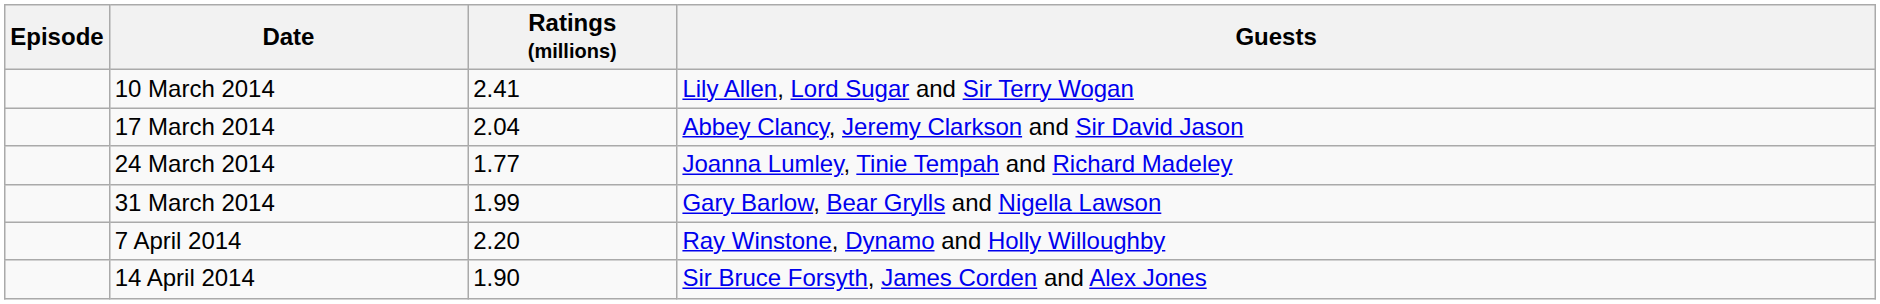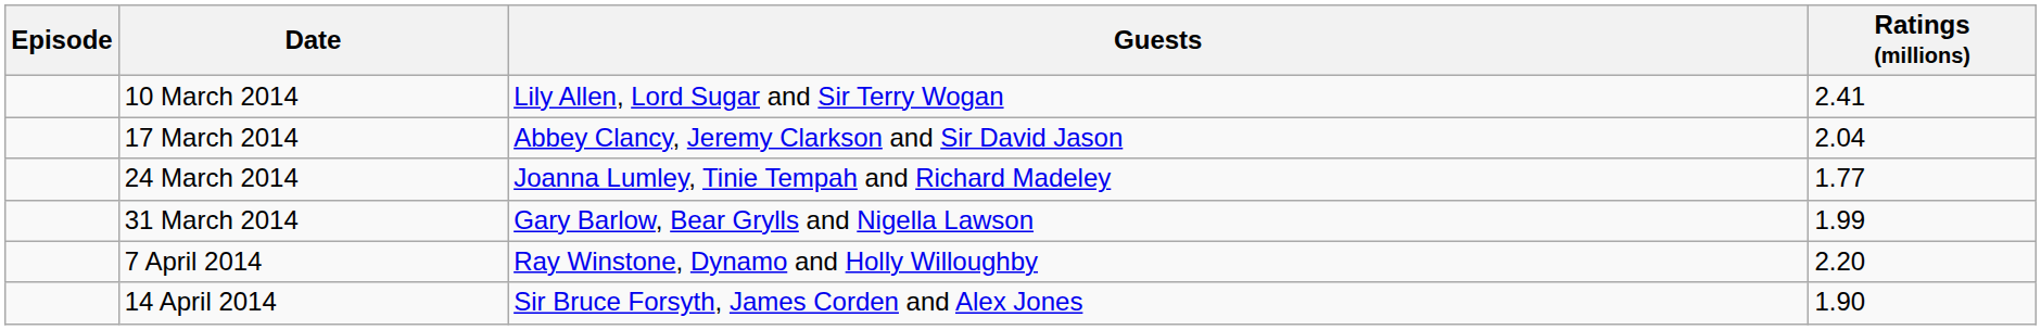columns swapped: Guests <-> Ratings (millions)
